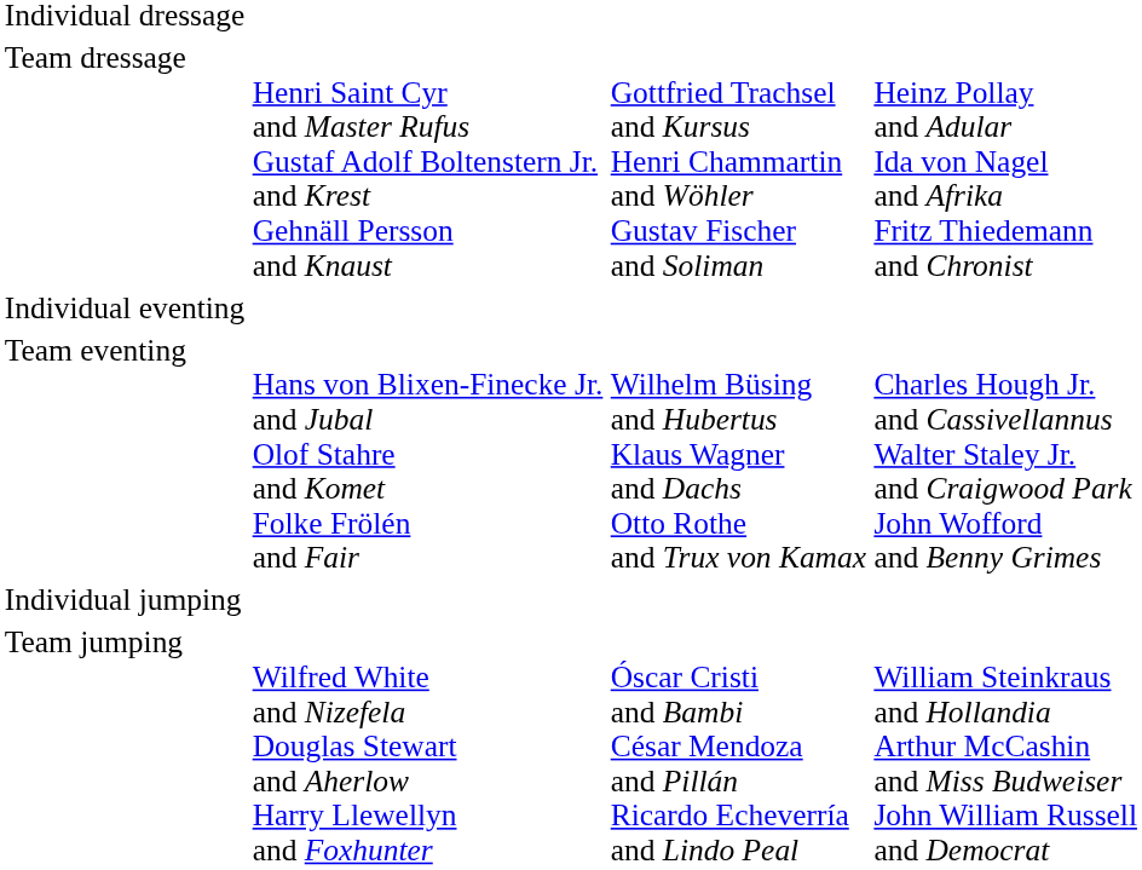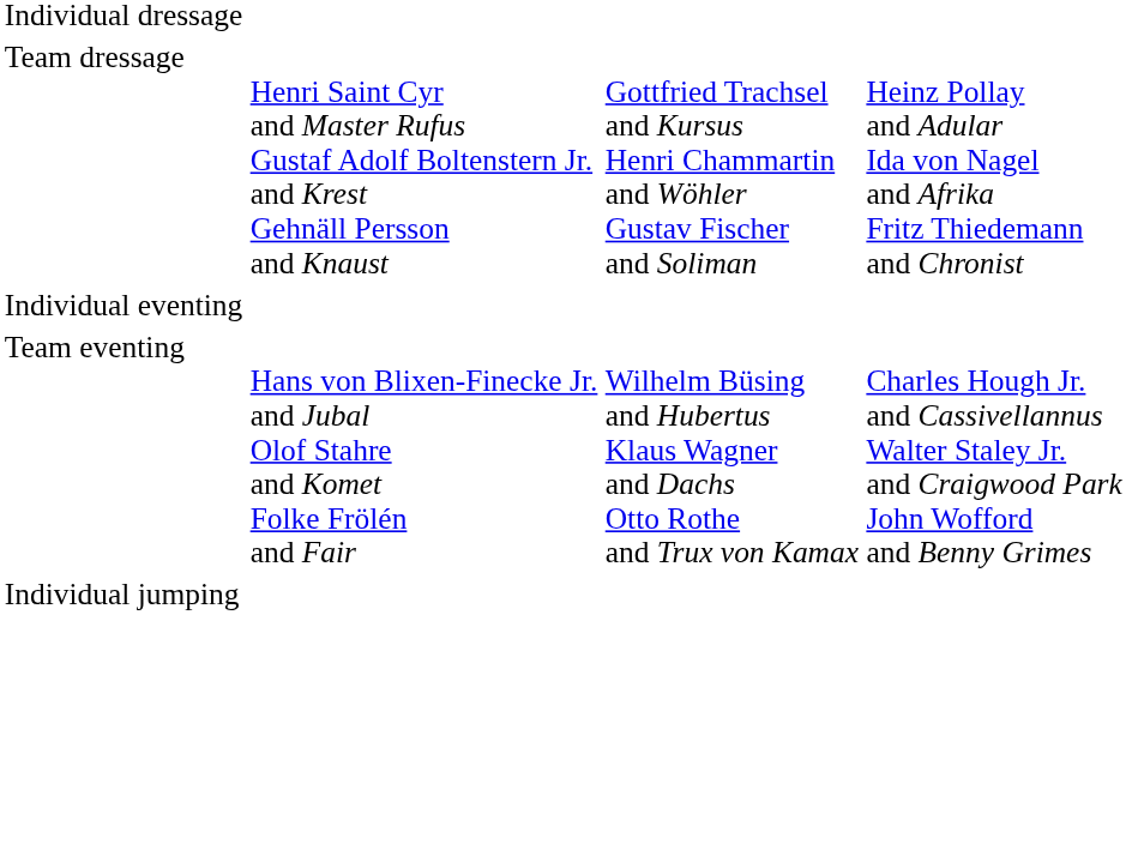- row: Team jumping | Wilfred White and Nizefela Douglas Stewart and Aherlow Harry Llewellyn and Foxhunter | Óscar Cristi and Bambi César Mendoza and Pillán Ricardo Echeverría and Lindo Peal | William Steinkraus and Hollandia Arthur McCashin and Miss Budweiser John William Russell and Democrat
